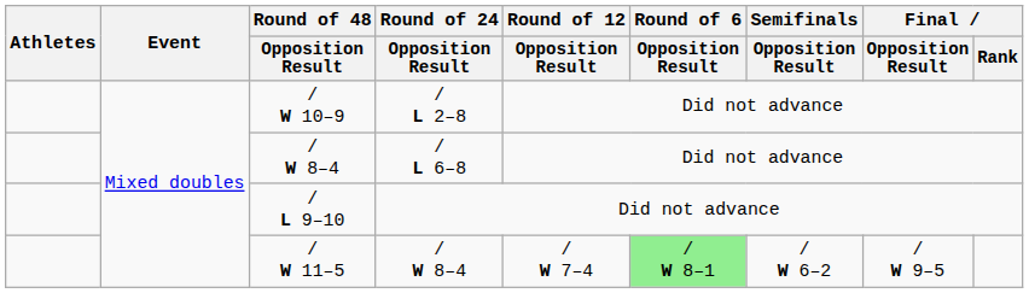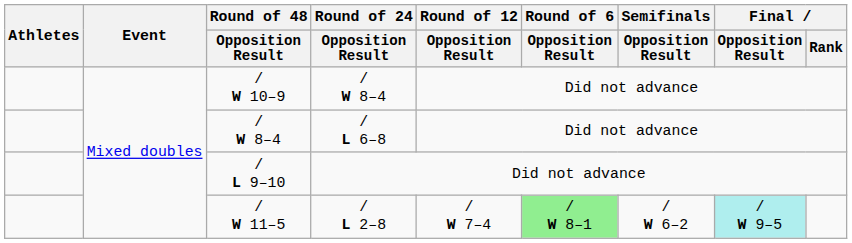/ W 10–9 | Round of 24 / Opposition Result: / L 2–8 -> / W 8–4
/ W 11–5 | Round of 24 / Opposition Result: / W 8–4 -> / L 2–8
/ W 11–5 | Final / Opposition Result: no background -> paleturquoise background
